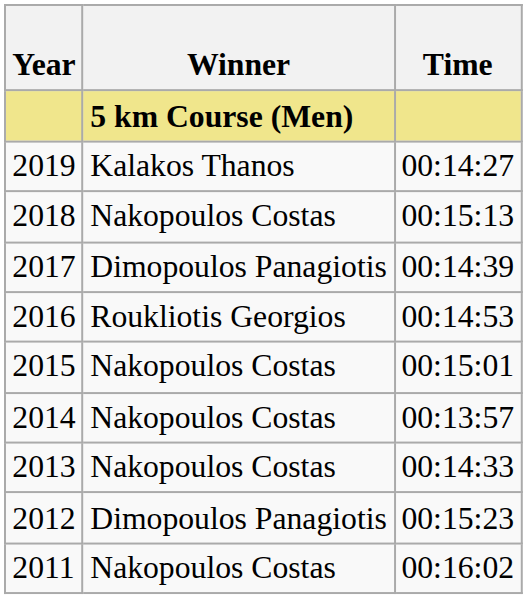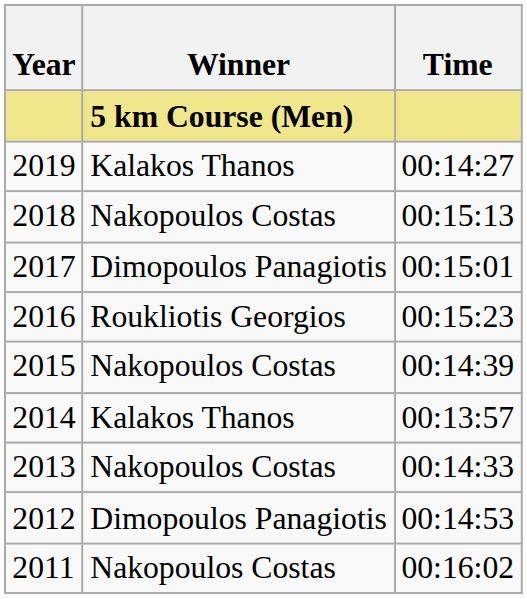2017 | Time: 00:14:39 -> 00:15:01
2016 | Time: 00:14:53 -> 00:15:23
2015 | Time: 00:15:01 -> 00:14:39
2014 | Winner: Nakopoulos Costas -> Kalakos Thanos
2012 | Time: 00:15:23 -> 00:14:53
